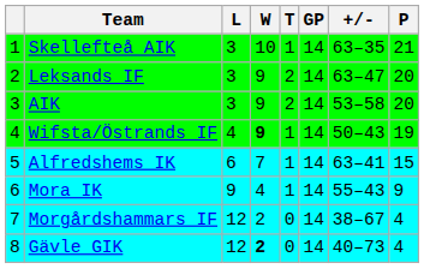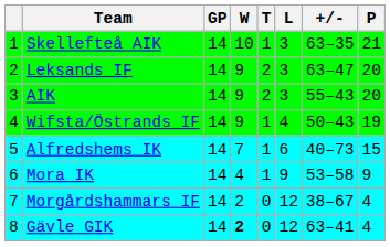columns swapped: GP <-> L
AIK | +/-: 53–58 -> 55–43
Wifsta/Östrands IF | W: bold -> normal
Alfredshems IK | +/-: 63–41 -> 40–73
Mora IK | +/-: 55–43 -> 53–58
Gävle GIK | +/-: 40–73 -> 63–41
